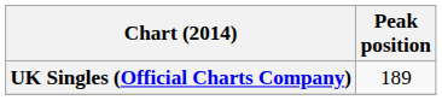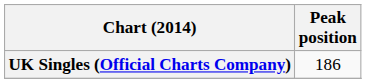UK Singles (Official Charts Company) | Peak position: 189 -> 186
